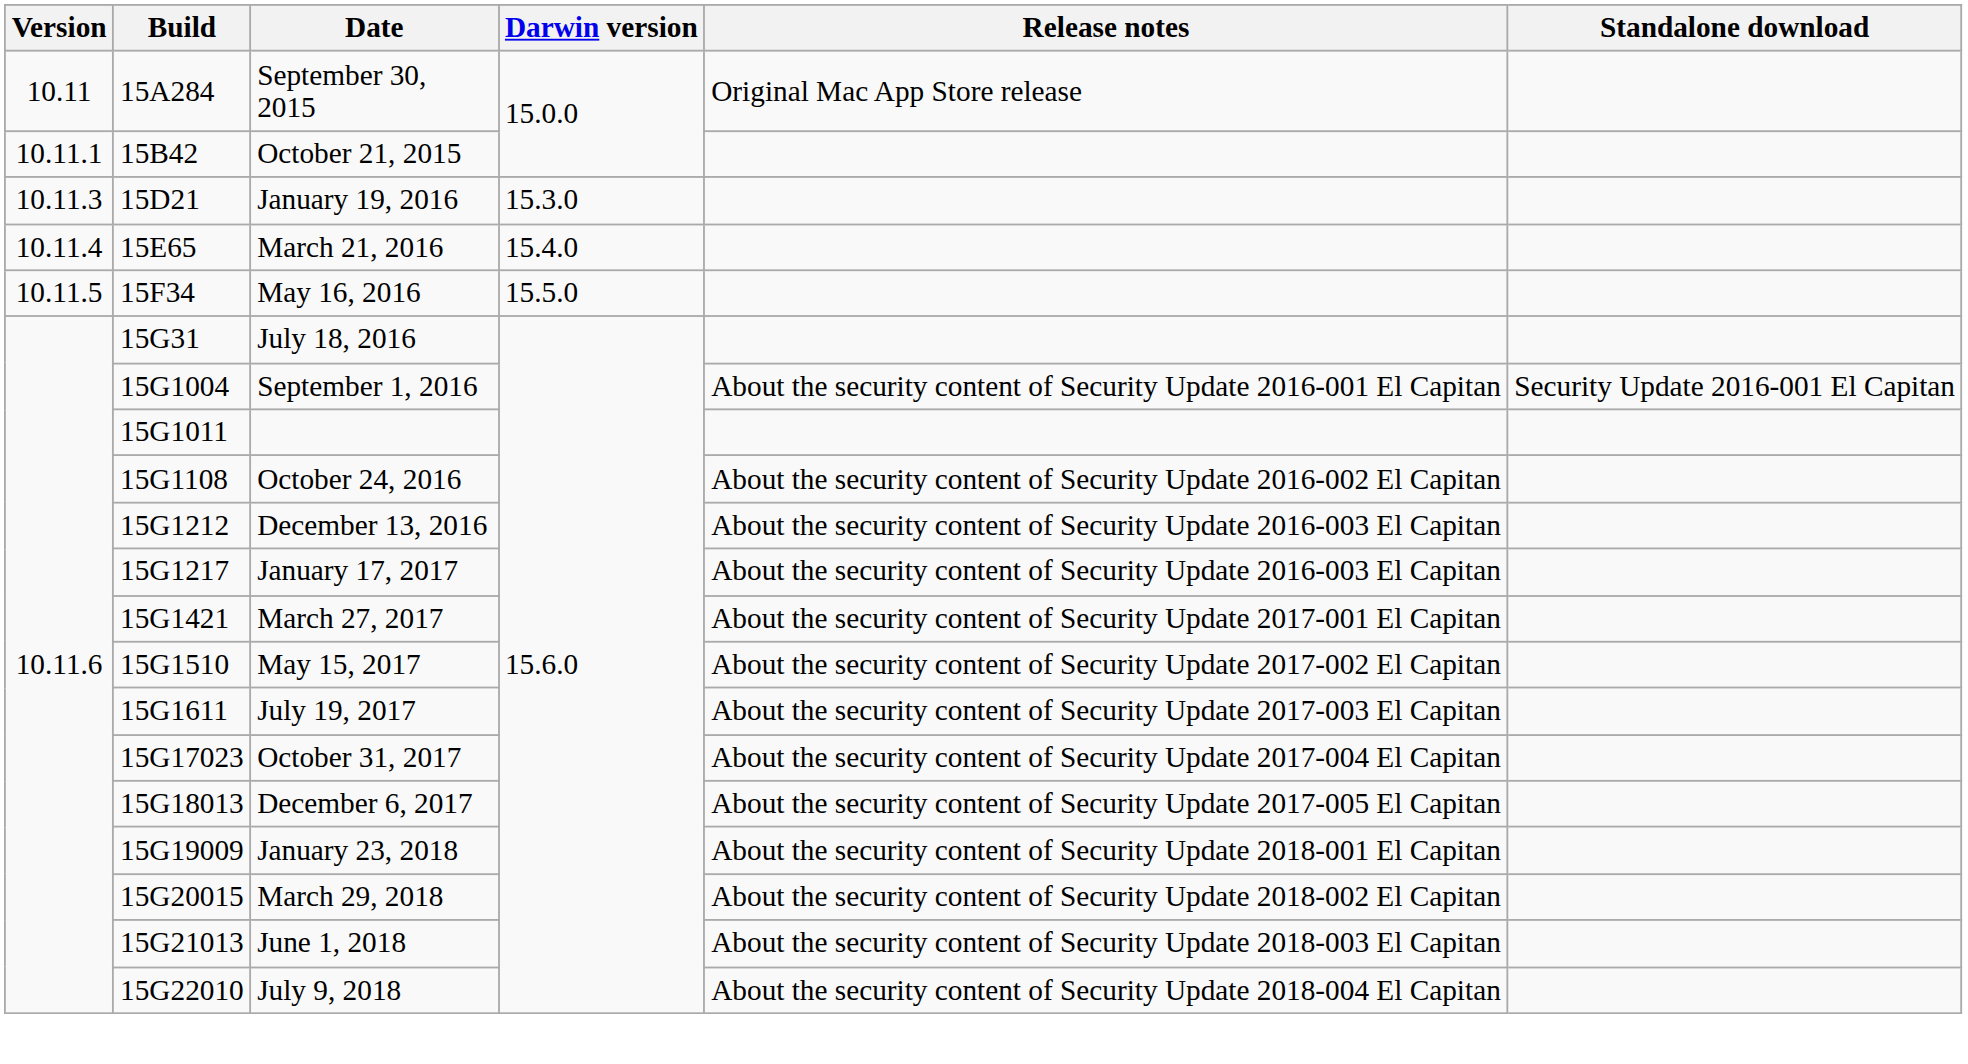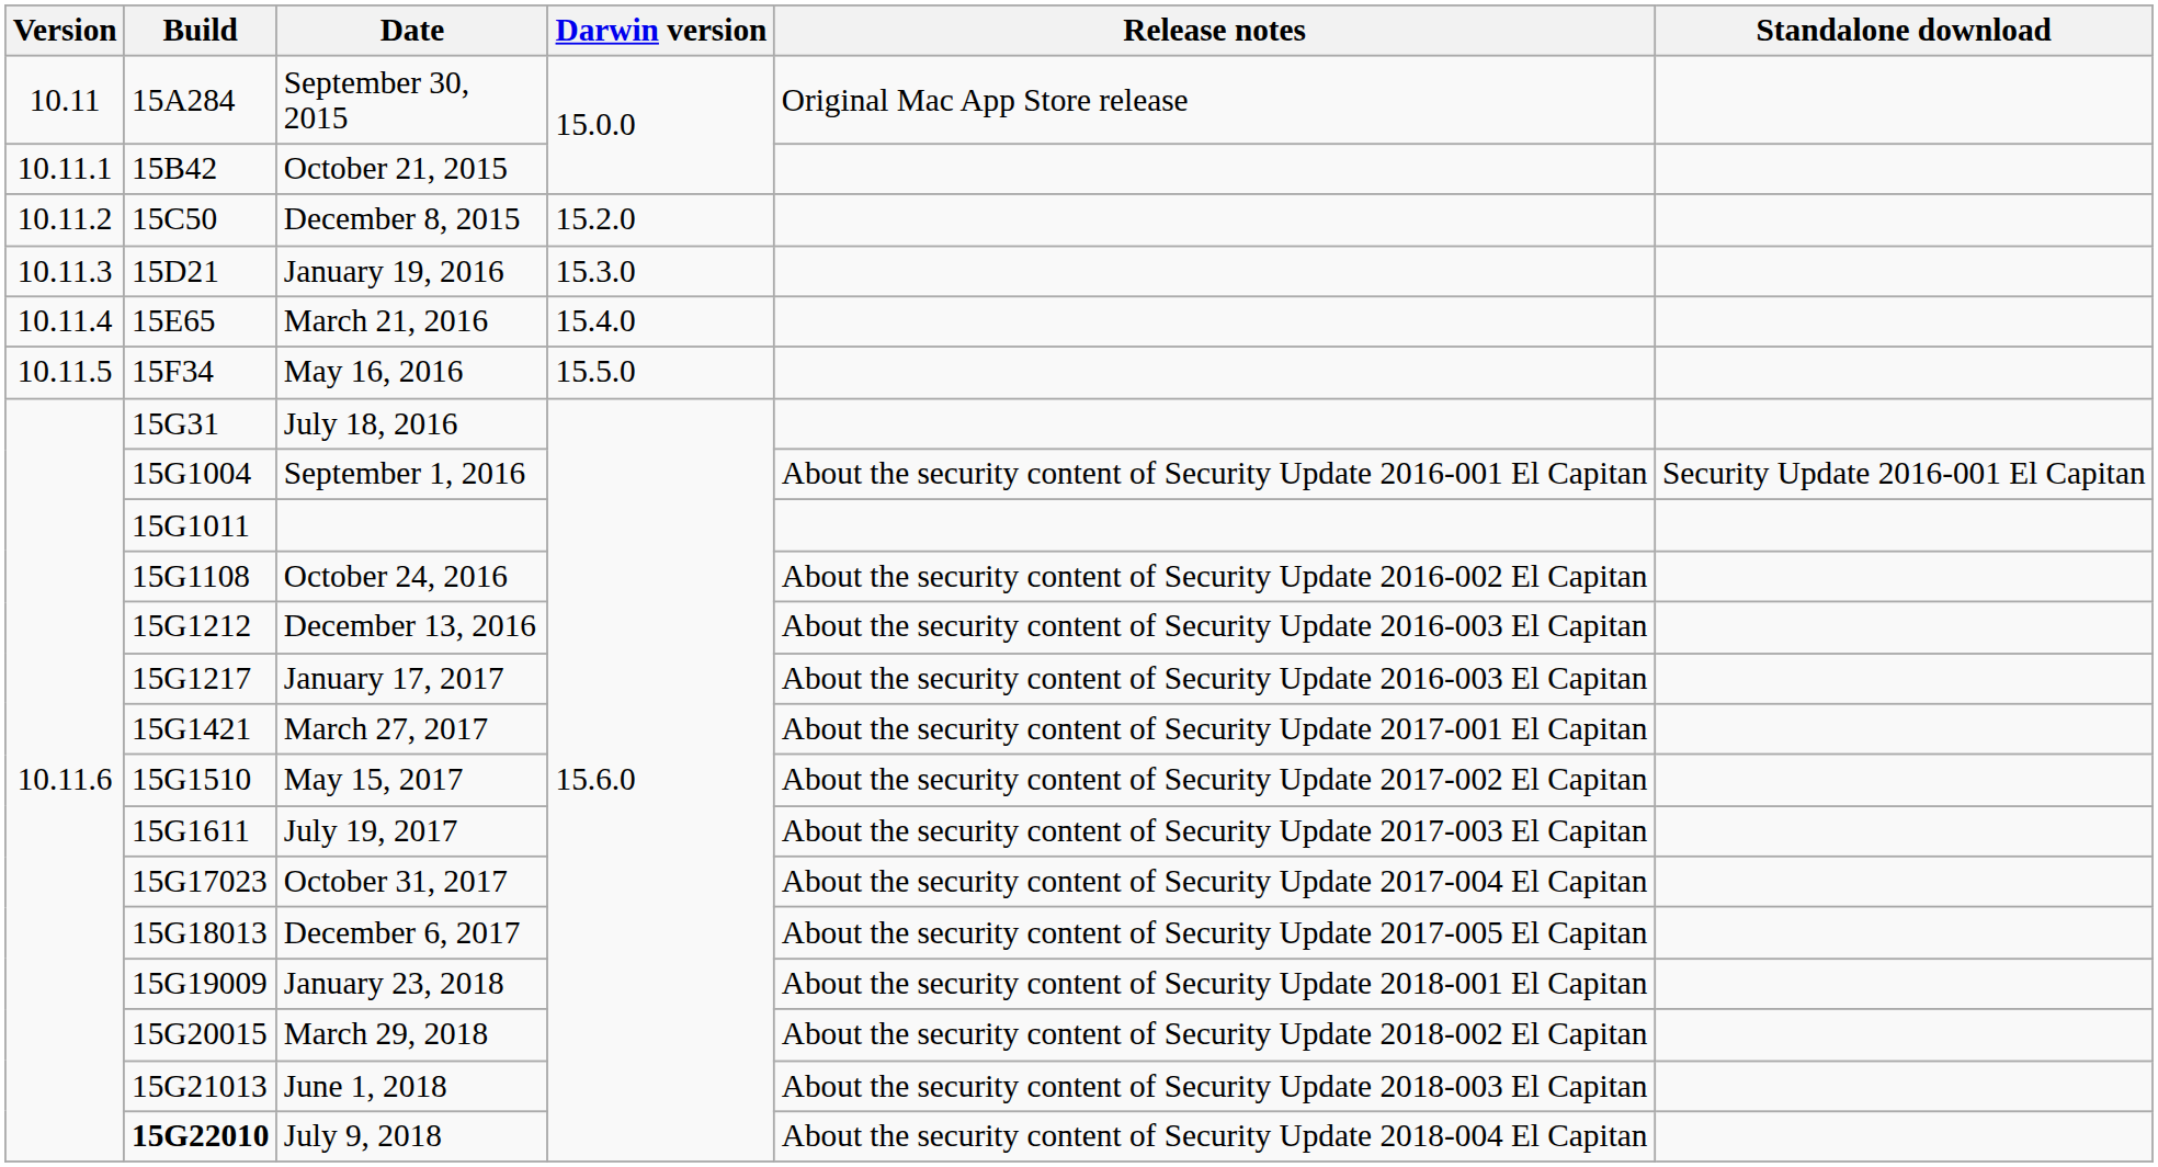+ row: 10.11.2 | 15C50 | December 8, 2015 | 15.2.0
July 9, 2018 | Build: normal -> bold
